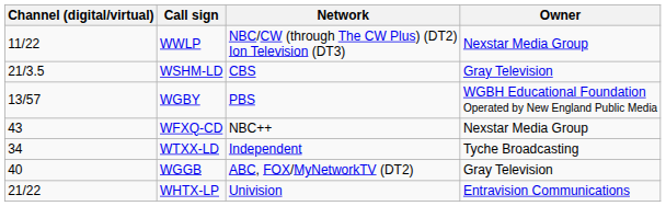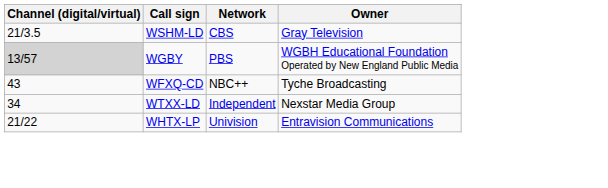- row: 11/22 | WWLP | NBC/CW (through The CW Plus) (DT2) Ion Television (DT3) | Nexstar Media Group
WGBY | Channel (digital/virtual): no background -> lightgrey background
WFXQ-CD | Owner: Nexstar Media Group -> Tyche Broadcasting
WTXX-LD | Owner: Tyche Broadcasting -> Nexstar Media Group
- row: 40 | WGGB | ABC, FOX/MyNetworkTV (DT2) | Gray Television
